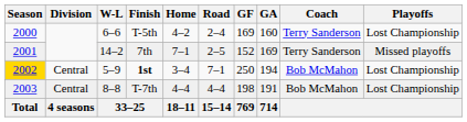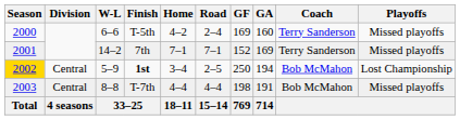T-5th | Playoffs: Lost Championship -> Missed playoffs
7th | Road: 2–5 -> 7–1
1st | Road: 7–1 -> 2–5
T-7th | Playoffs: Lost Championship -> Missed playoffs
